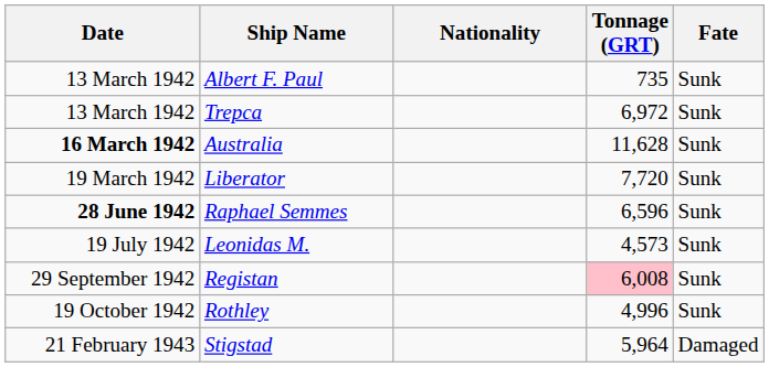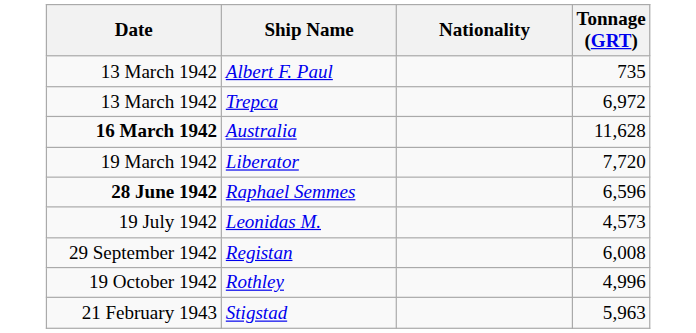- column: Fate | Sunk | Sunk | Sunk | Sunk | Sunk | Sunk | Sunk | Sunk | Damaged
Registan | Tonnage (GRT): pink background -> no background
Stigstad | Tonnage (GRT): 5,964 -> 5,963
